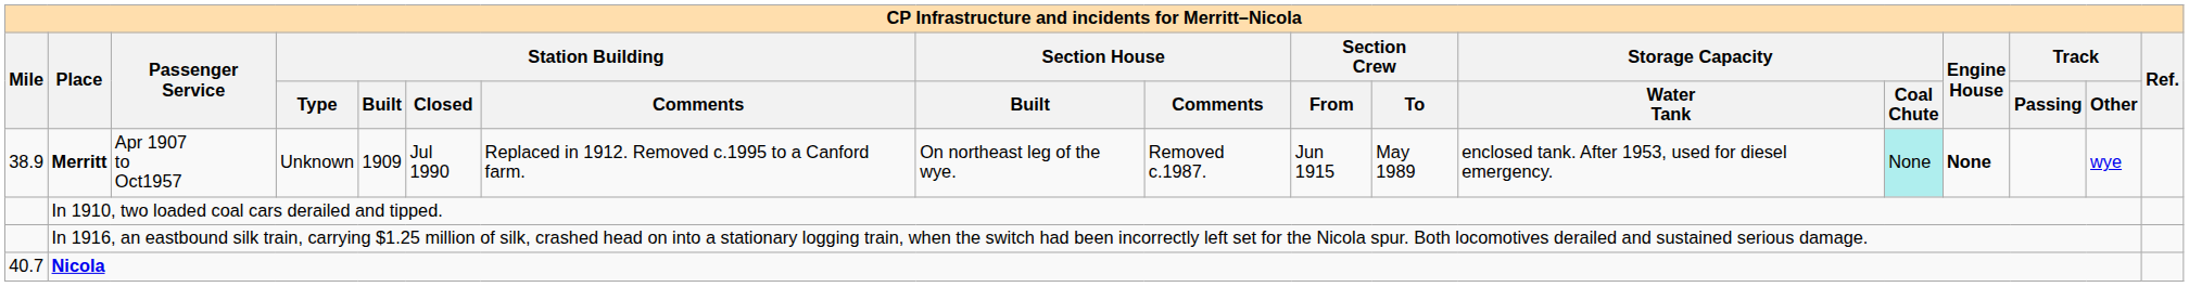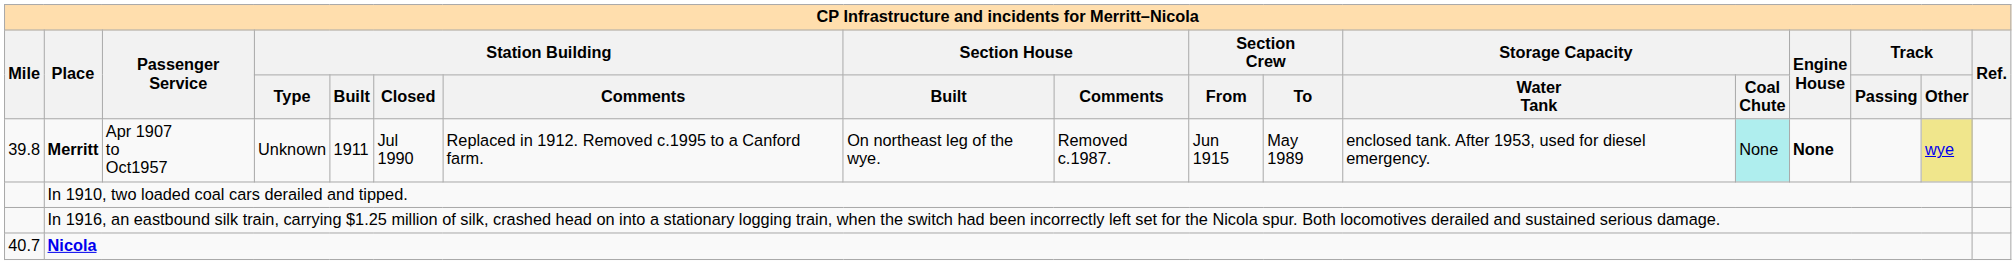Merritt | Mile: 38.9 -> 39.8
Merritt | Station Building / Built: 1909 -> 1911
Merritt | Track / Other: no background -> khaki background
